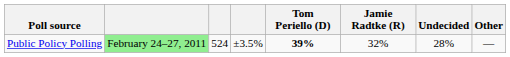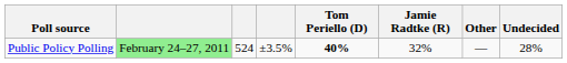columns swapped: Other <-> Undecided
Public Policy Polling | Tom Periello (D): 39% -> 40%
